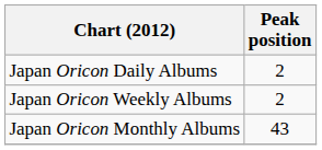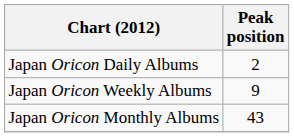Japan Oricon Weekly Albums | Peak position: 2 -> 9
